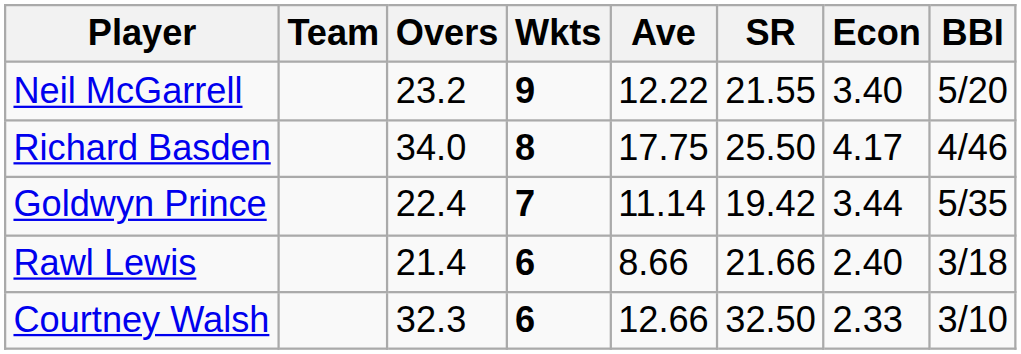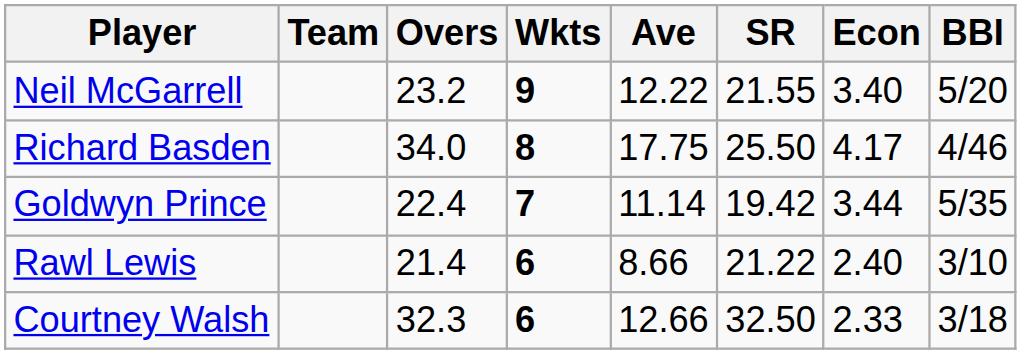Rawl Lewis | SR: 21.66 -> 21.22
Rawl Lewis | BBI: 3/18 -> 3/10
Courtney Walsh | BBI: 3/10 -> 3/18
